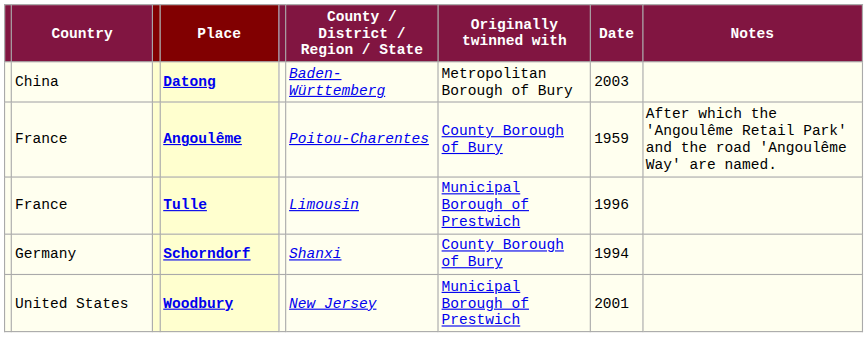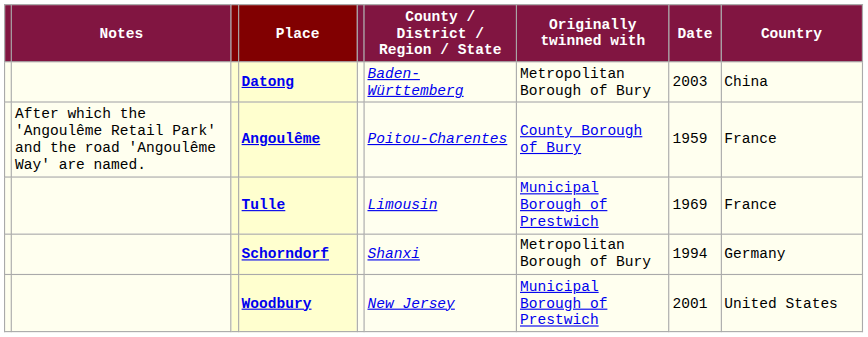columns swapped: Country <-> Notes
Tulle | Date: 1996 -> 1969
Schorndorf | Originally twinned with: County Borough of Bury -> Metropolitan Borough of Bury
